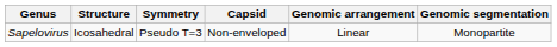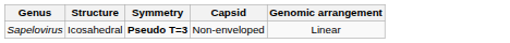- column: Genomic segmentation | Monopartite
Sapelovirus | Symmetry: normal -> bold
